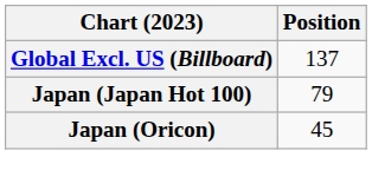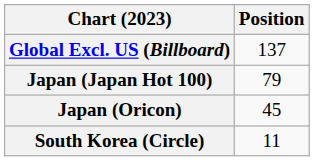+ row: South Korea (Circle) | 11
